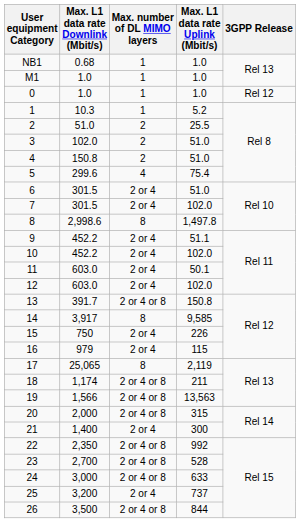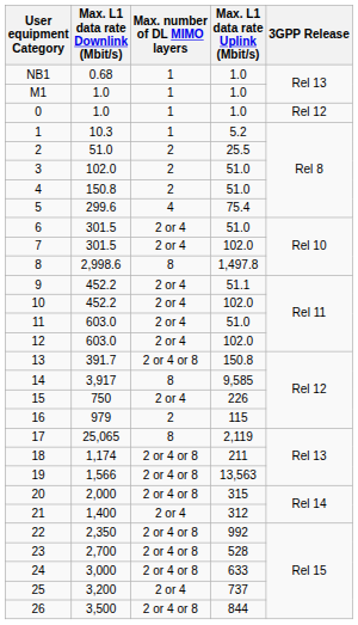11 | Max. L1 data rate Uplink (Mbit/s): 50.1 -> 51.0
16 | Max. number of DL MIMO layers: 2 or 4 -> 2
21 | Max. L1 data rate Uplink (Mbit/s): 300 -> 312
